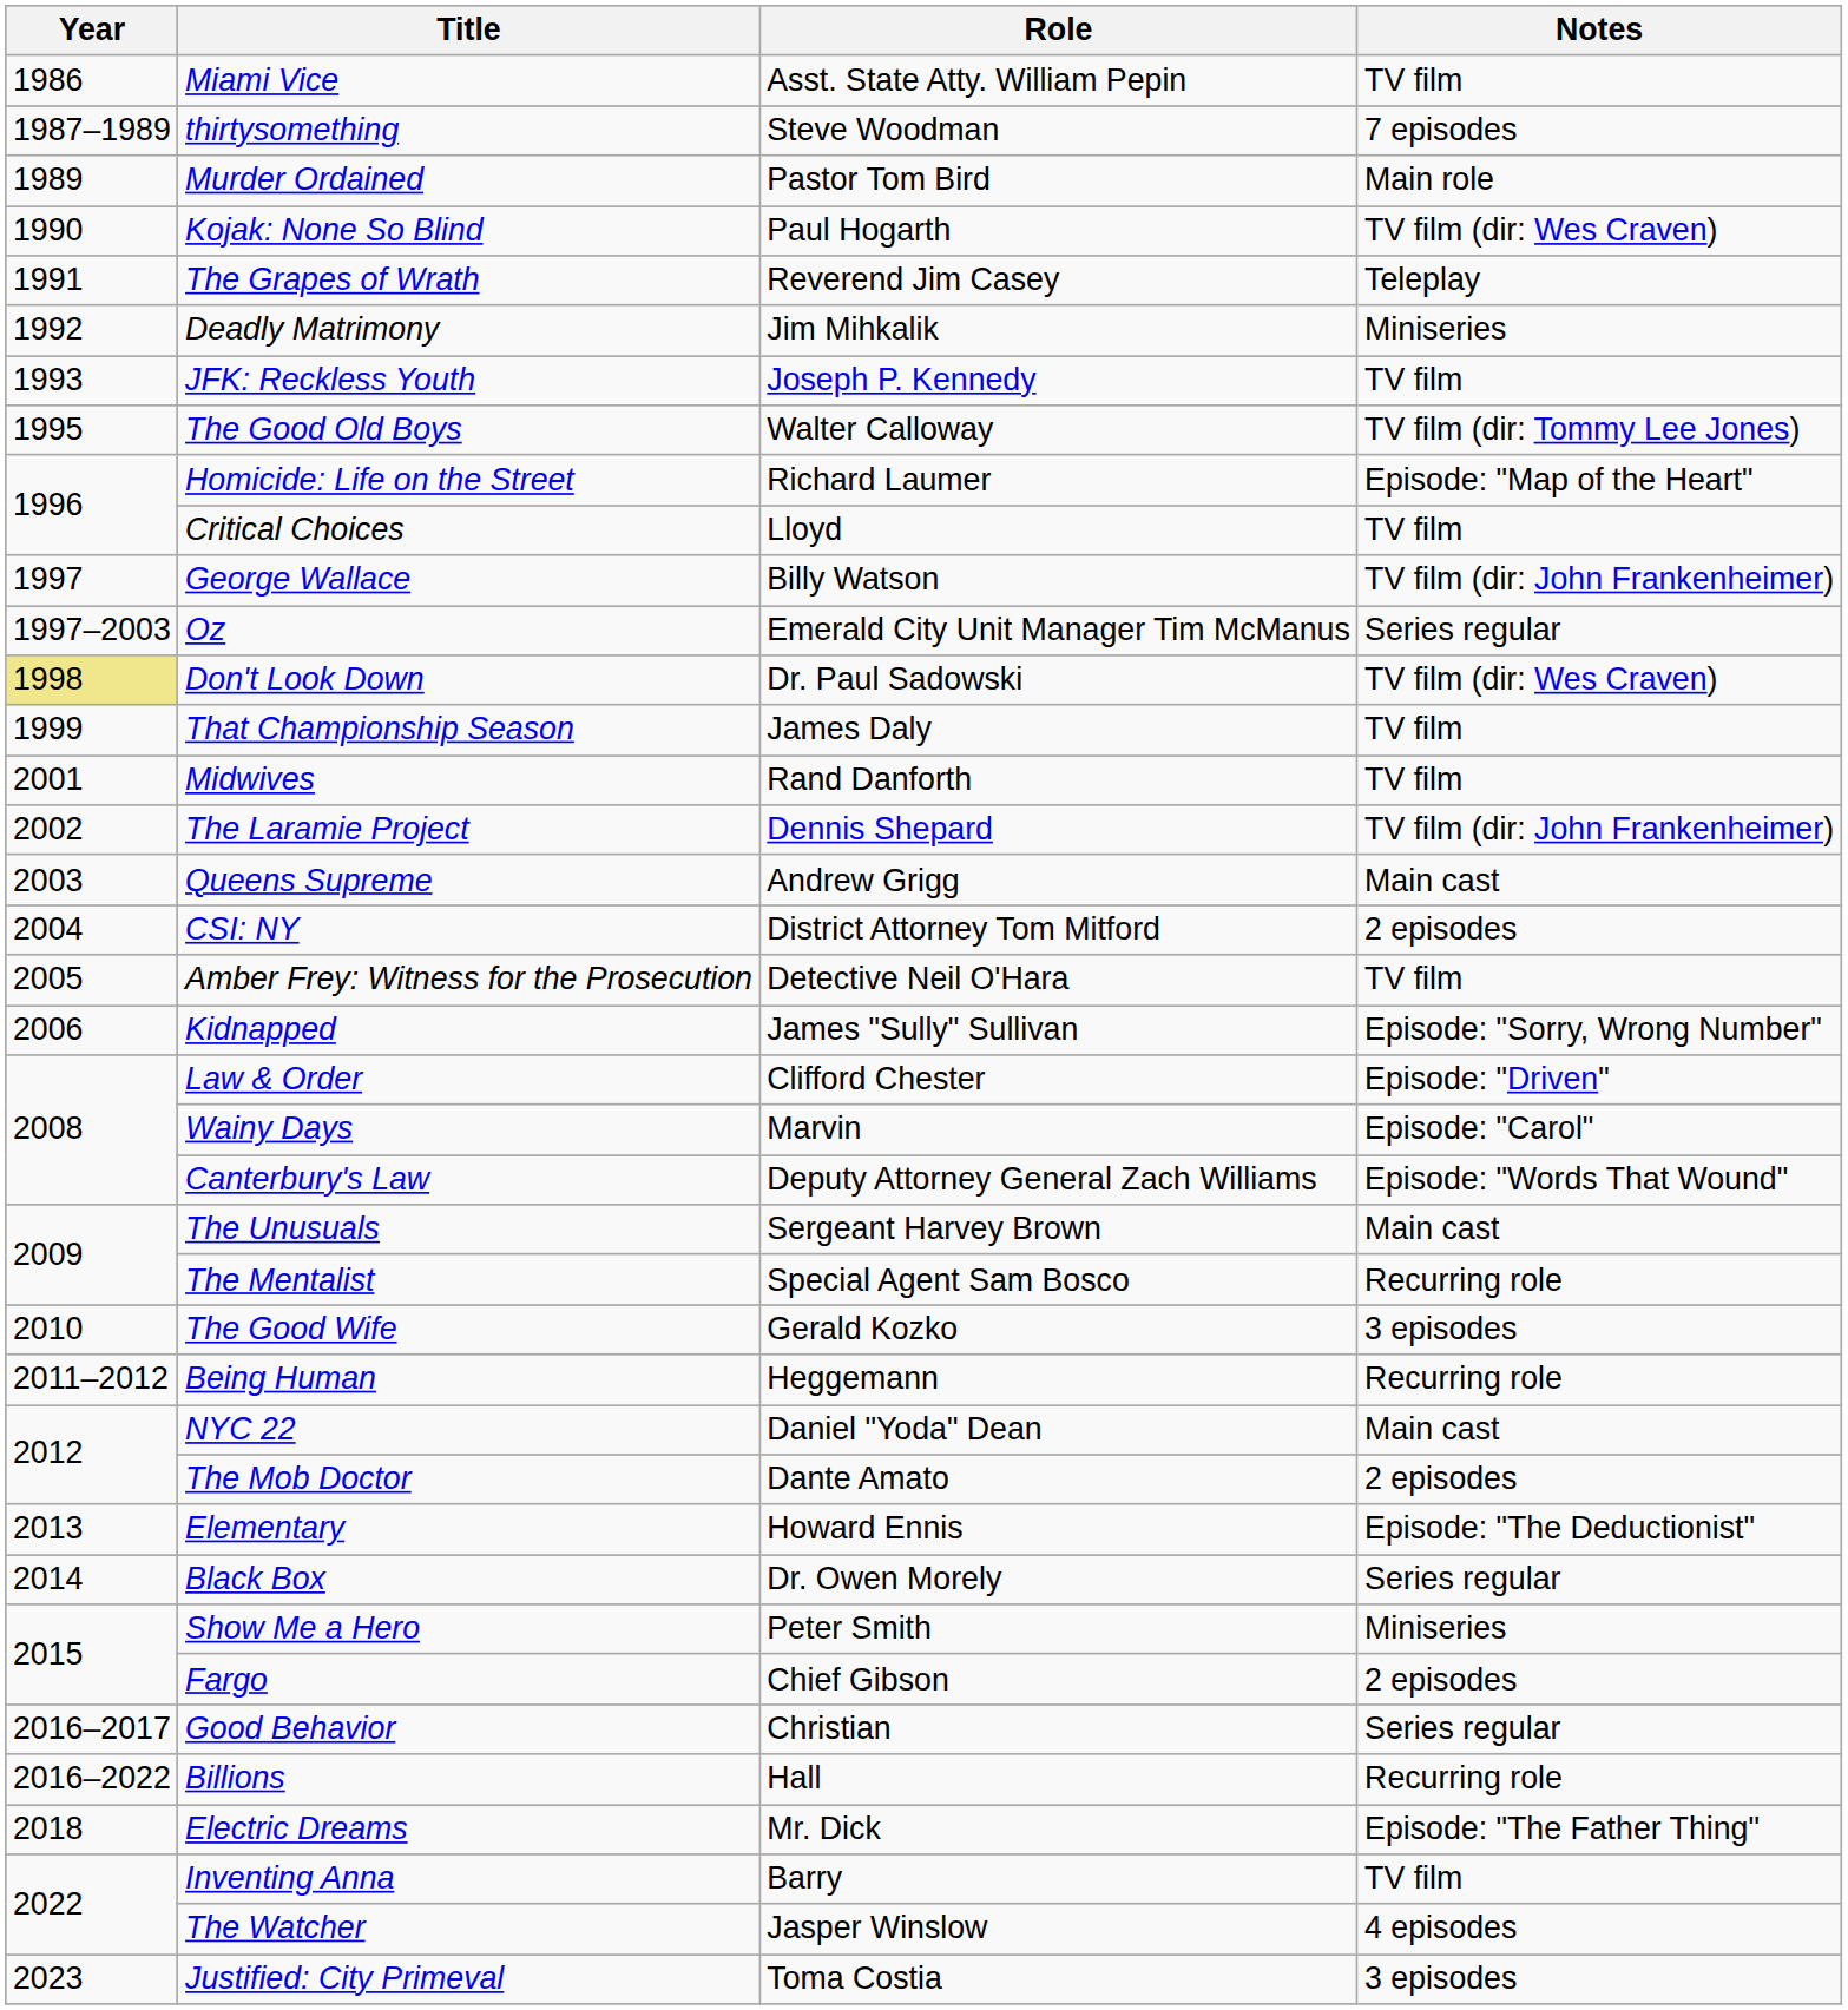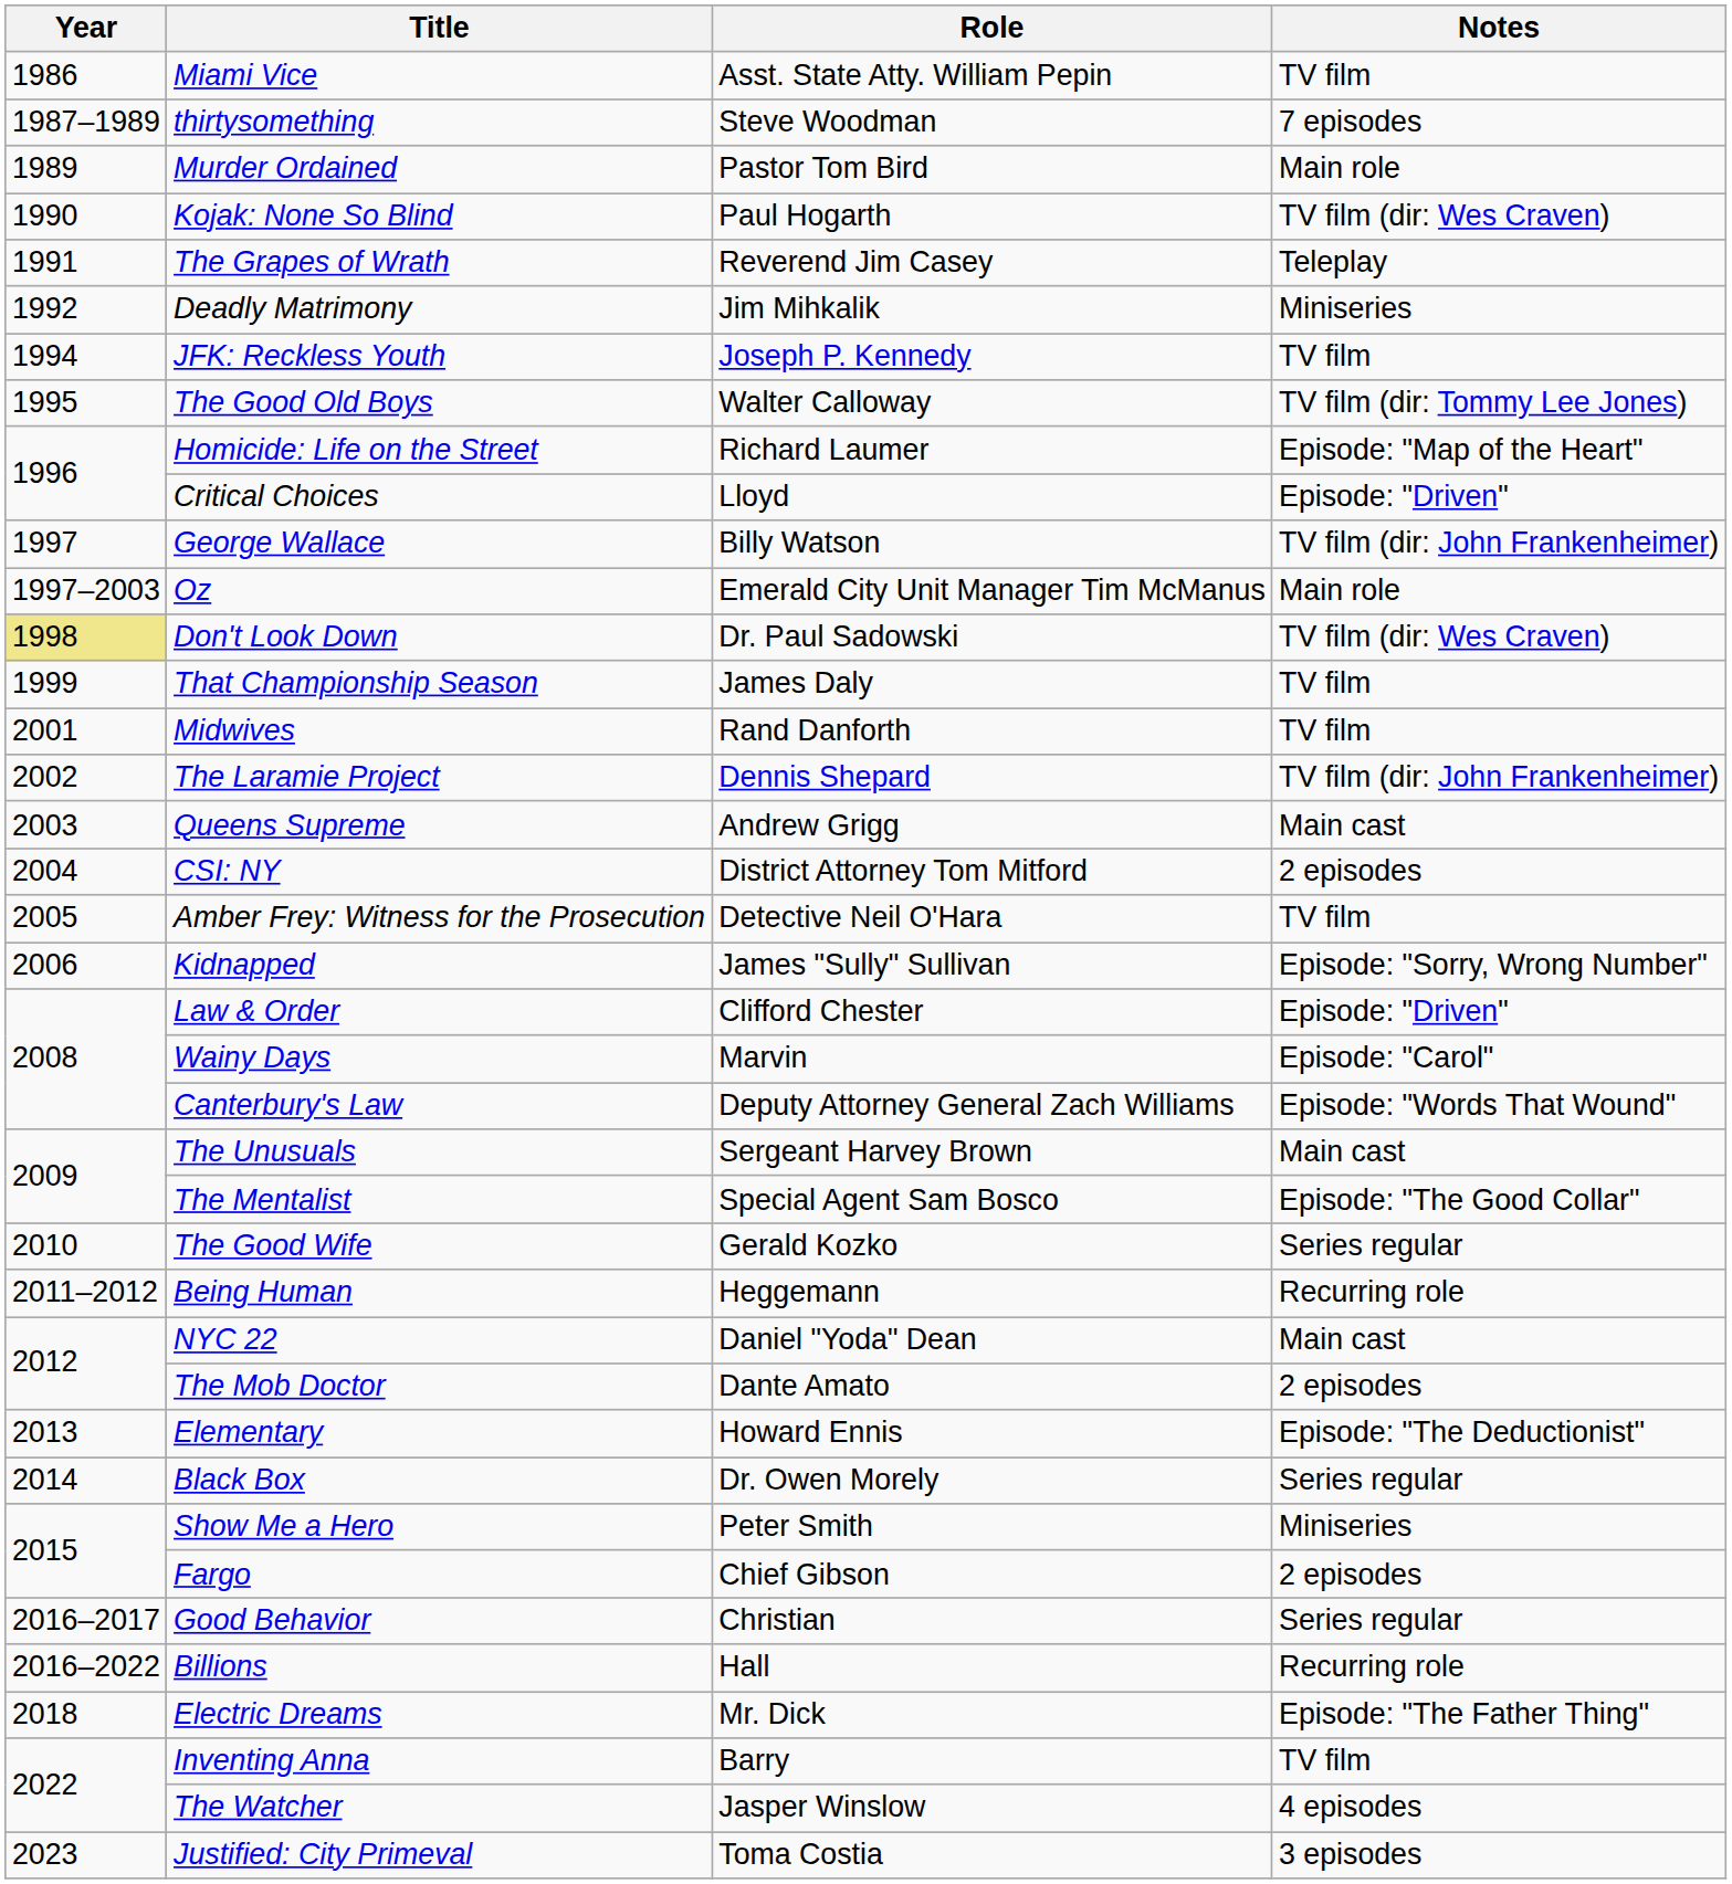JFK: Reckless Youth | Year: 1993 -> 1994
Critical Choices | Notes: TV film -> Episode: "Driven"
Oz | Notes: Series regular -> Main role
The Mentalist | Notes: Recurring role -> Episode: "The Good Collar"
The Good Wife | Notes: 3 episodes -> Series regular
